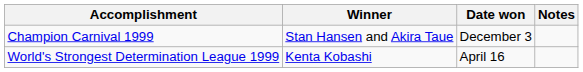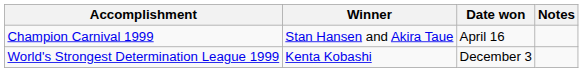Champion Carnival 1999 | Date won: December 3 -> April 16
World's Strongest Determination League 1999 | Date won: April 16 -> December 3
